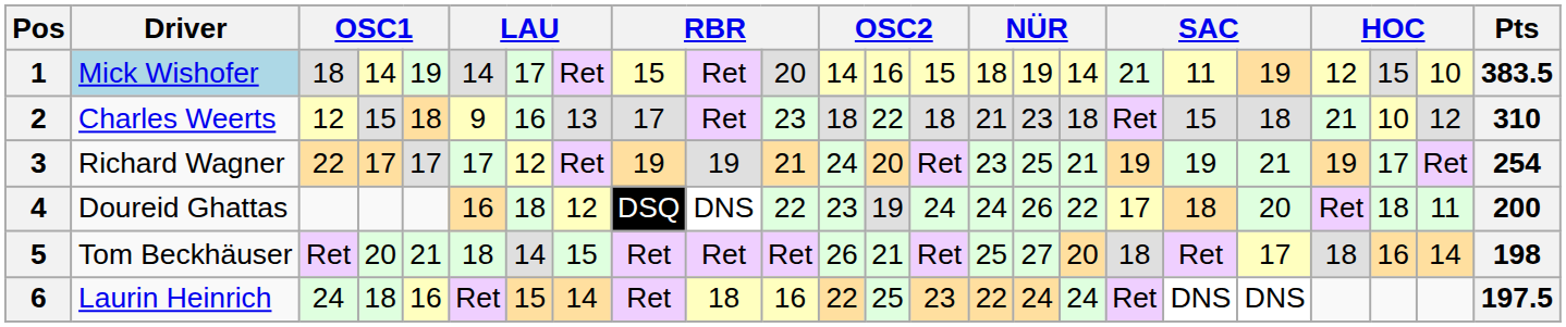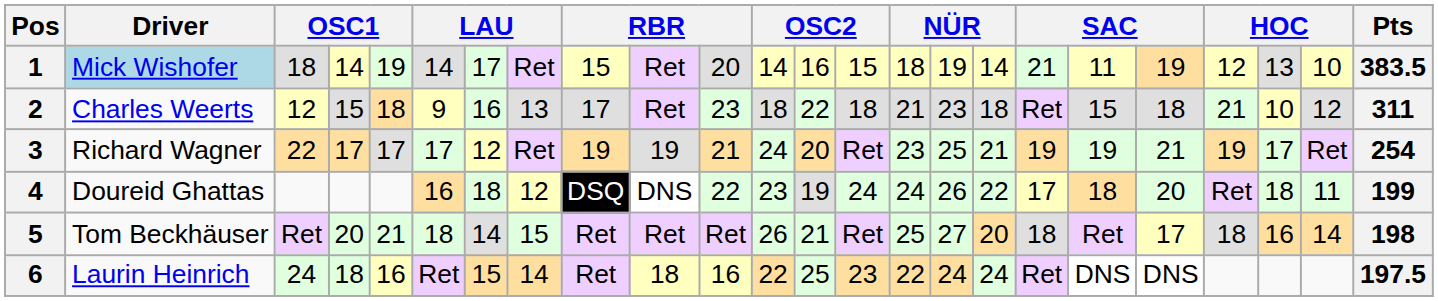1 | column 22: 15 -> 13
2 | Pts: 310 -> 311
4 | Pts: 200 -> 199
